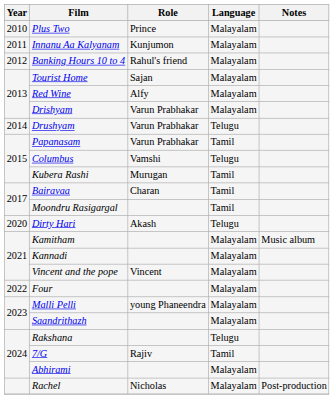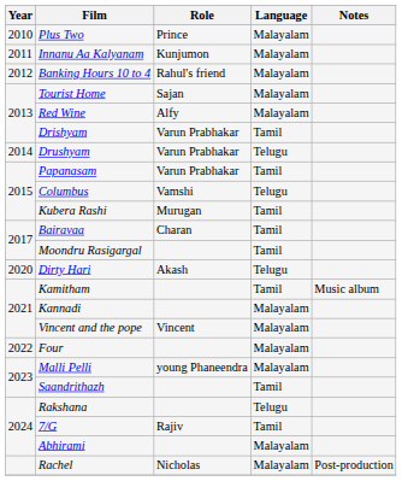Drishyam | Language: Malayalam -> Tamil
Kamitham | Language: Malayalam -> Tamil
Saandrithazh | Language: Malayalam -> Tamil
